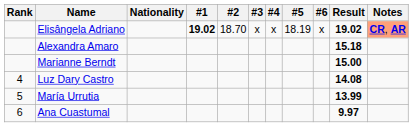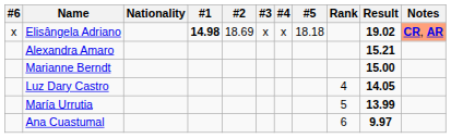columns swapped: Rank <-> #6
Elisângela Adriano | #1: 19.02 -> 14.98
Elisângela Adriano | #2: 18.70 -> 18.69
Elisângela Adriano | #5: 18.19 -> 18.18
Alexandra Amaro | Result: 15.18 -> 15.21
Luz Dary Castro | Result: 14.08 -> 14.05
